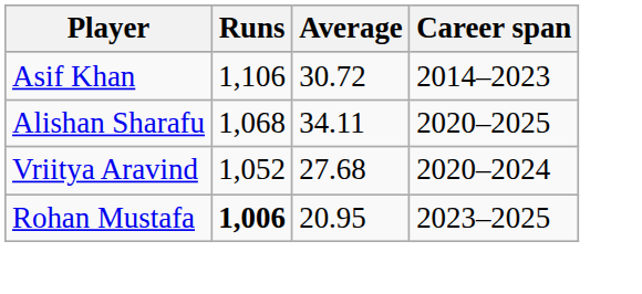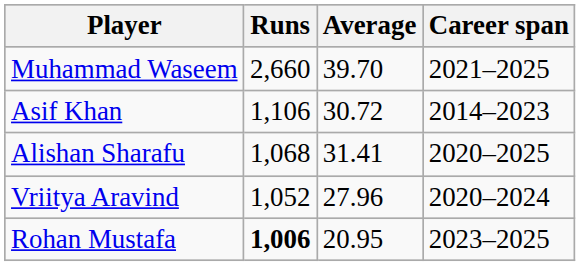+ row: Muhammad Waseem | 2,660 | 39.70 | 2021–2025
Alishan Sharafu | Average: 34.11 -> 31.41
Vriitya Aravind | Average: 27.68 -> 27.96
